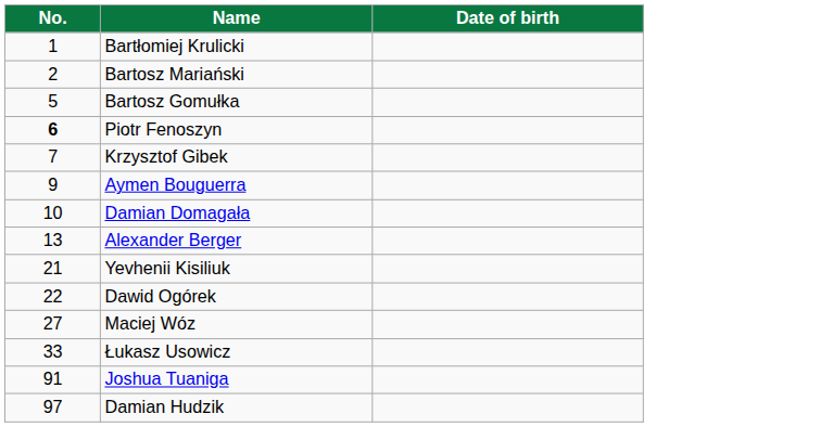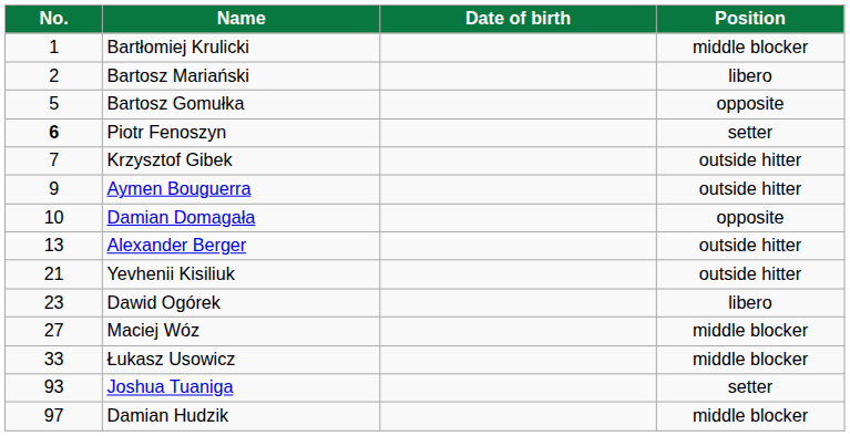+ column: Position | middle blocker | libero | opposite | setter | outside hitter | outside hitter | opposite | outside hitter | outside hitter | libero | middle blocker | middle blocker | setter | middle blocker
Dawid Ogórek | No.: 22 -> 23
Joshua Tuaniga | No.: 91 -> 93
